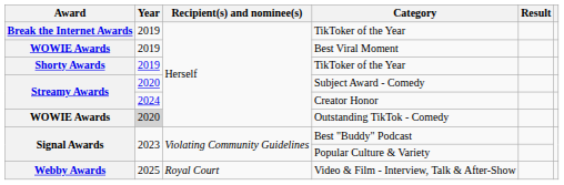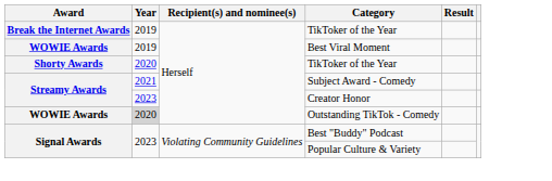Shorty Awards / TikToker of the Year | Year: 2019 -> 2020
Subject Award - Comedy | Year: 2020 -> 2021
Creator Honor | Year: 2024 -> 2023
- row: Webby Awards | 2025 | Royal Court | Video & Film - Interview, Talk & After-Show
